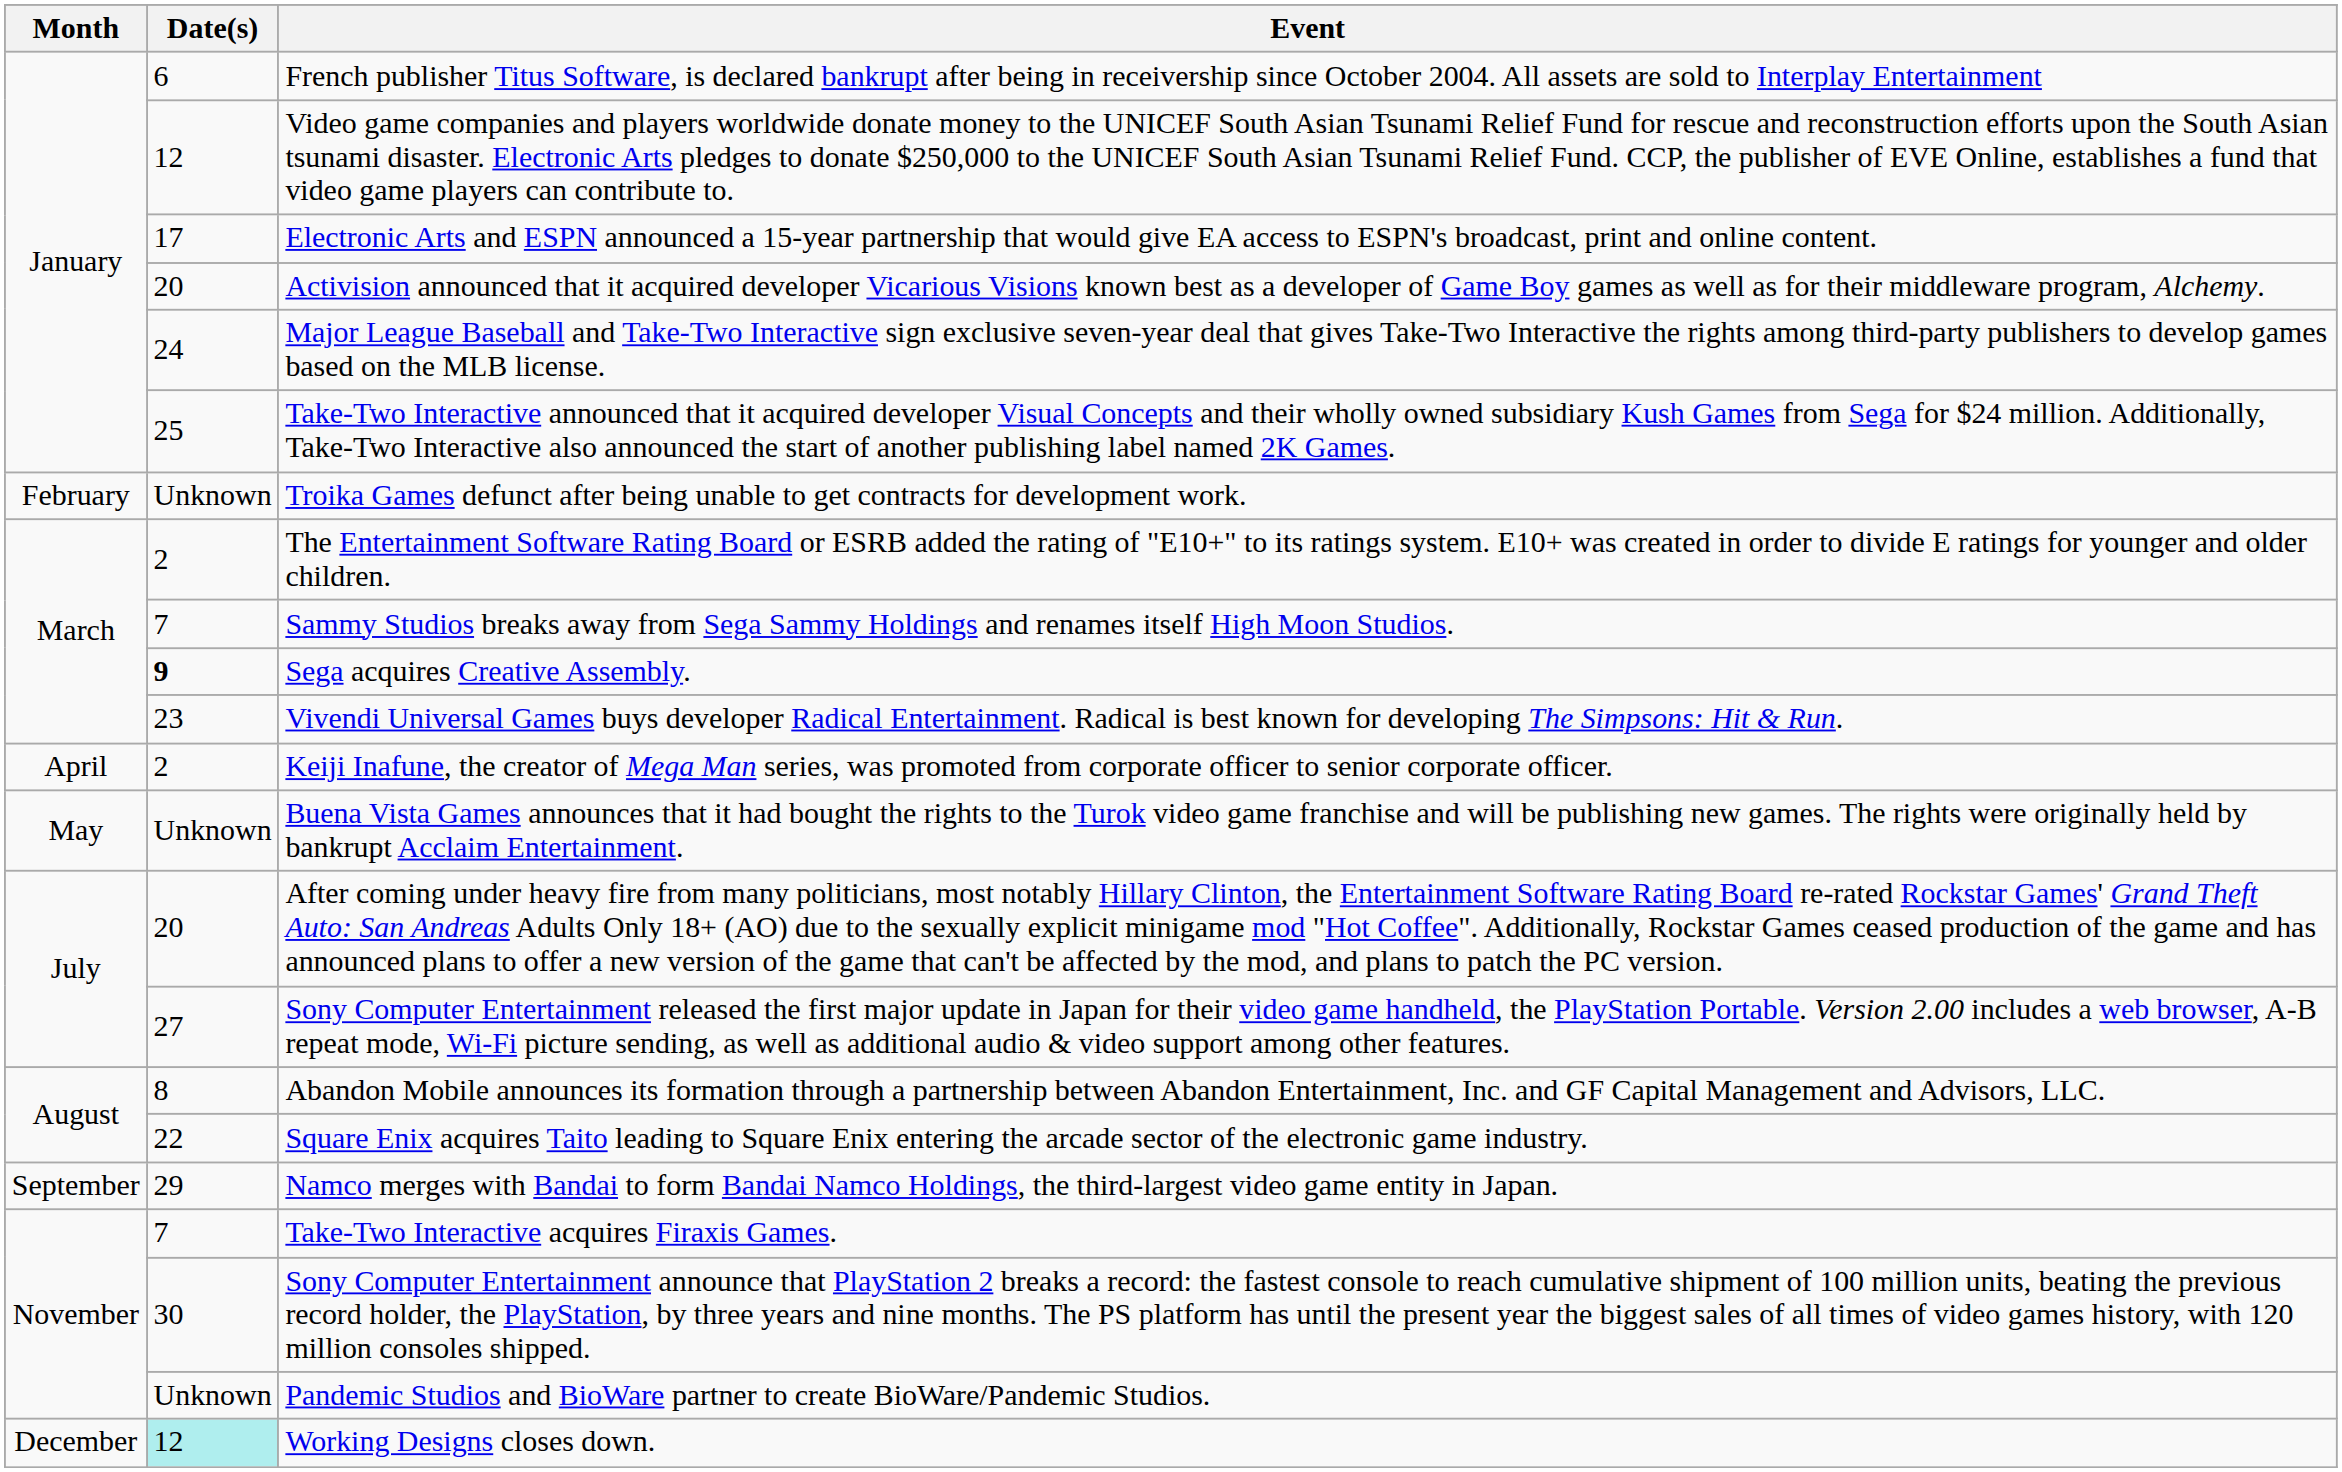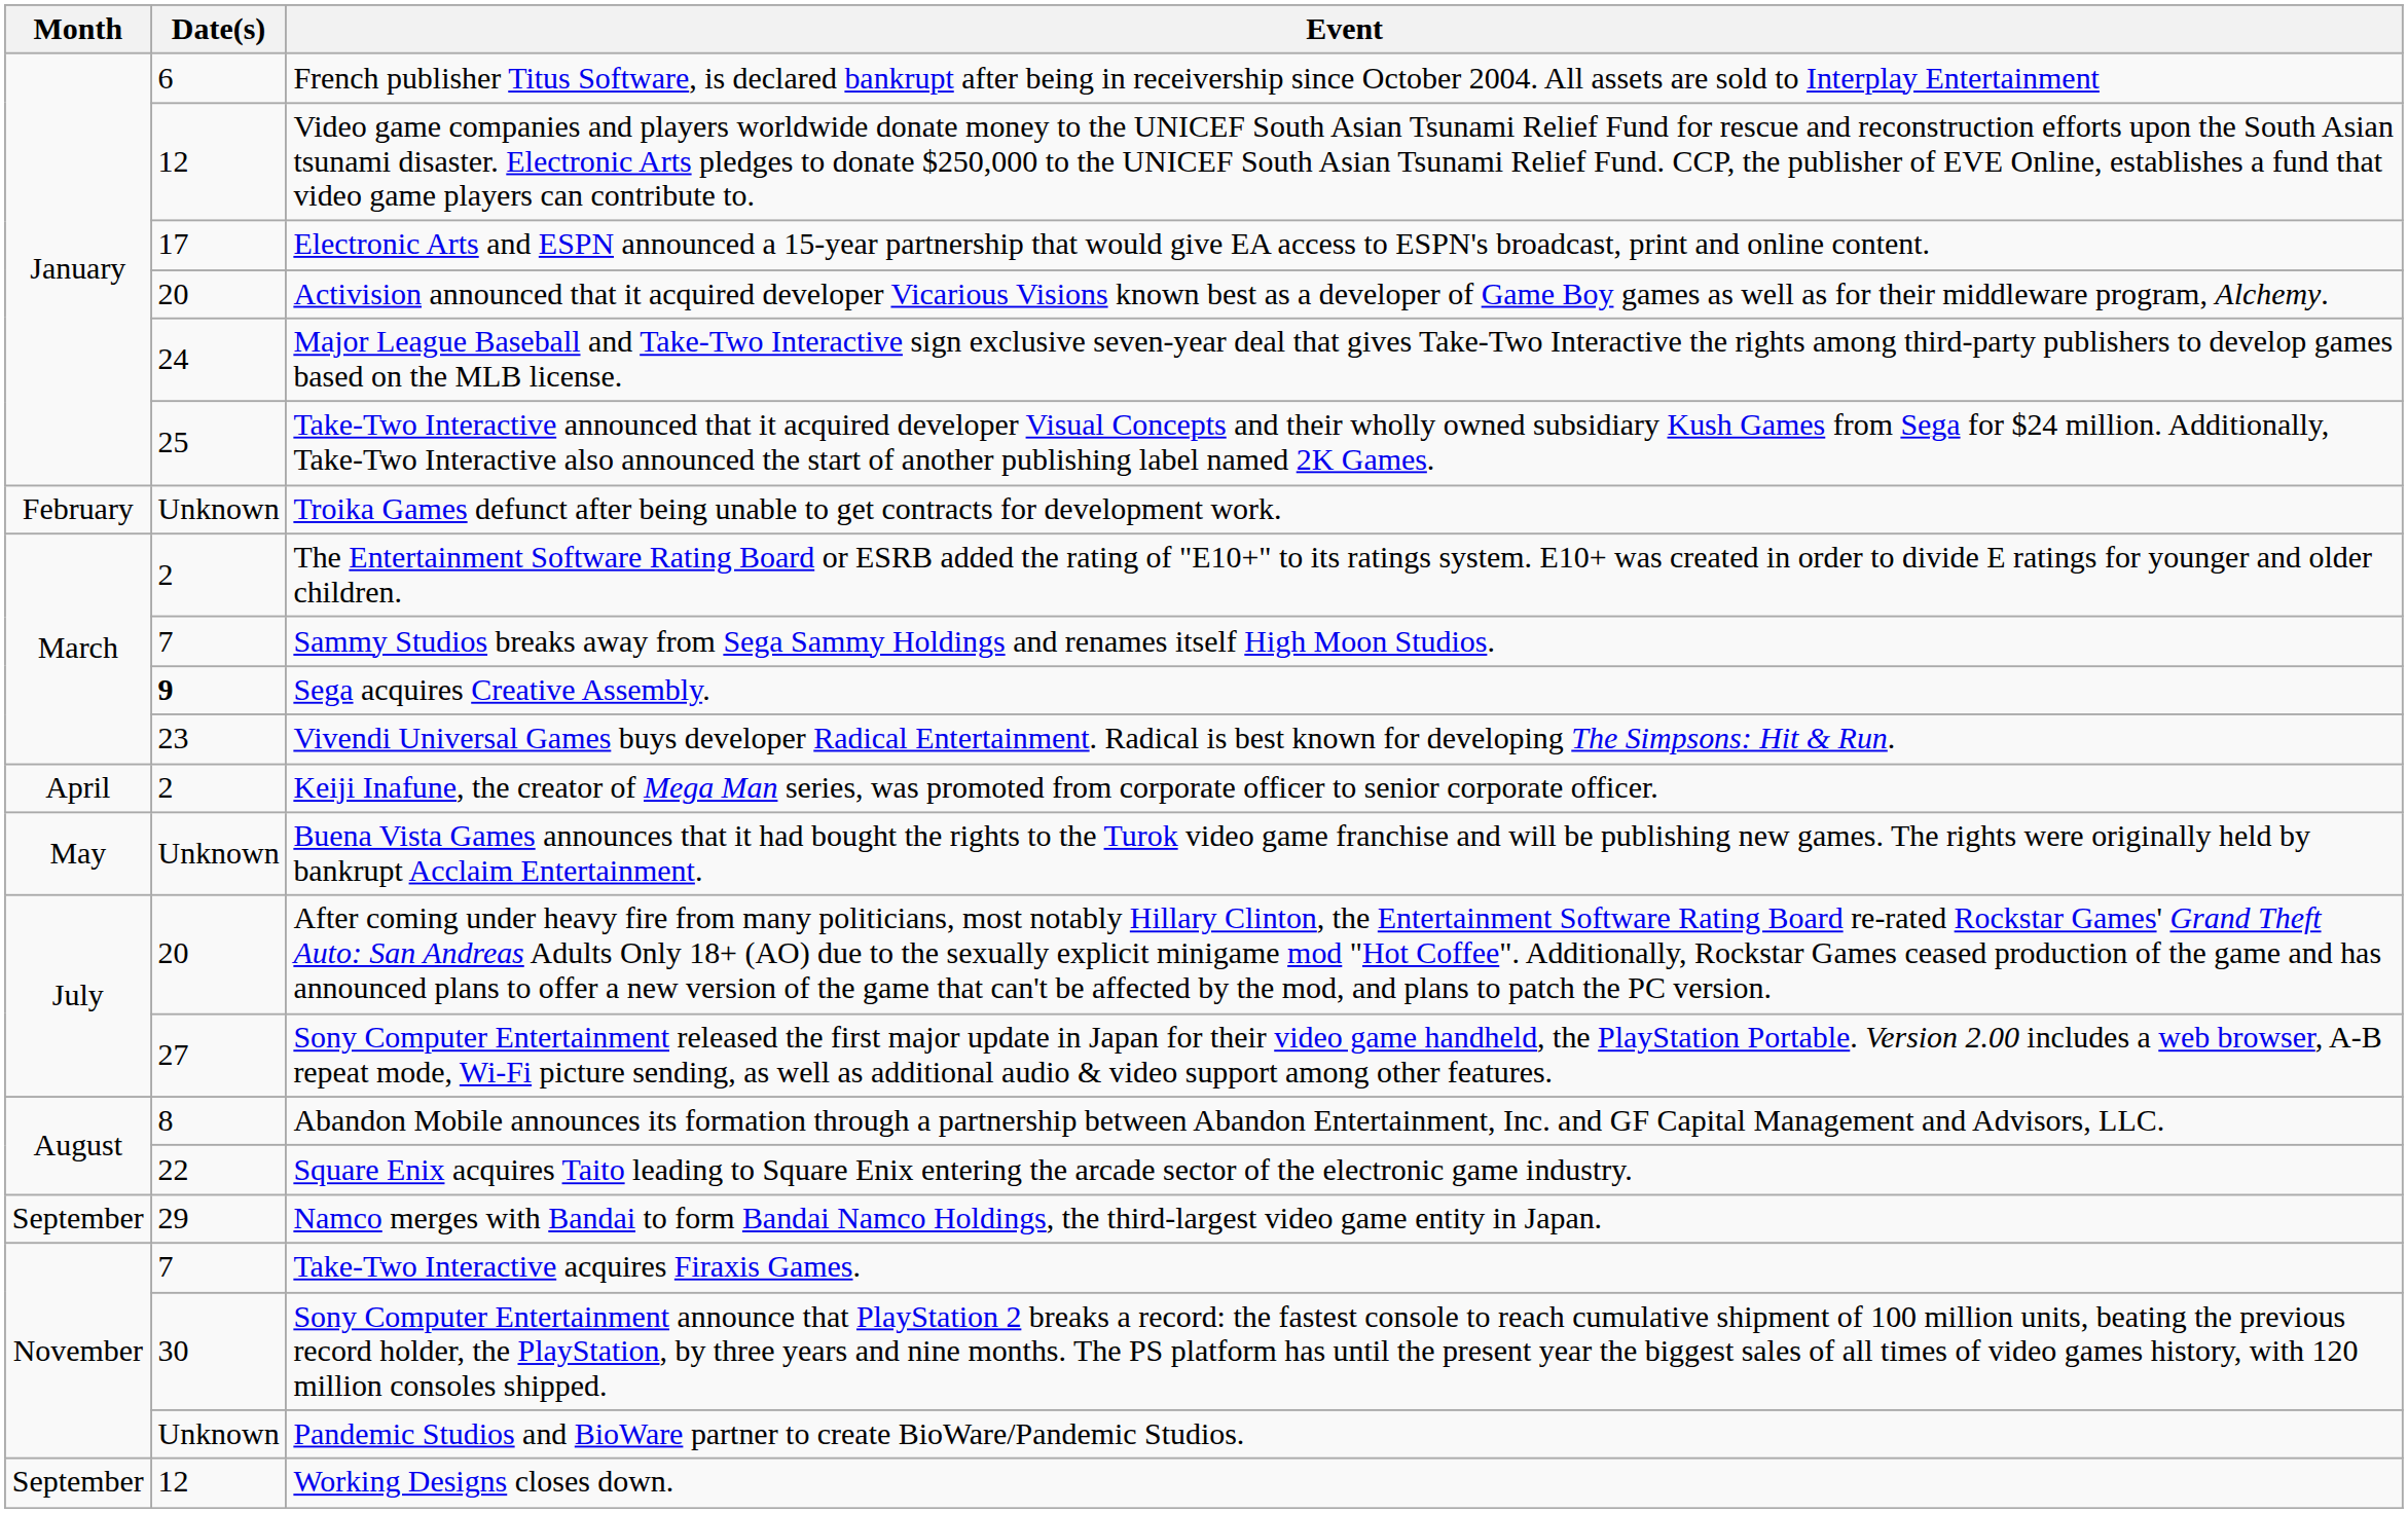Working Designs closes down. | Month: December -> September
Working Designs closes down. | Date(s): paleturquoise background -> no background
